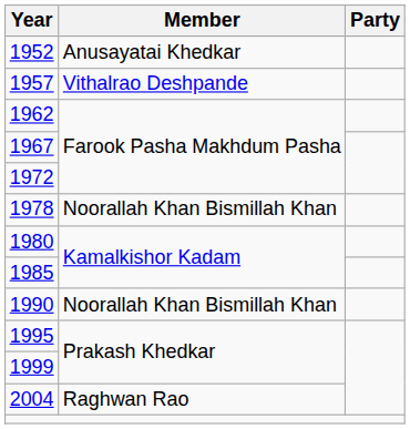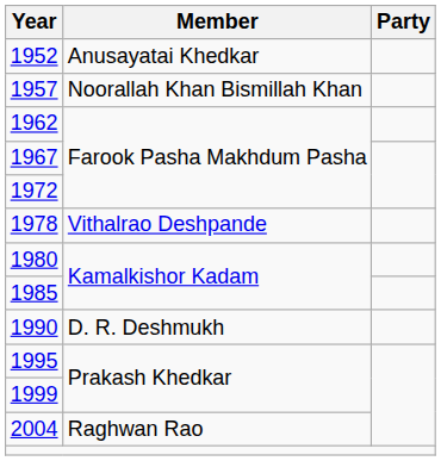1957 | Member: Vithalrao Deshpande -> Noorallah Khan Bismillah Khan
1978 | Member: Noorallah Khan Bismillah Khan -> Vithalrao Deshpande
1990 | Member: Noorallah Khan Bismillah Khan -> D. R. Deshmukh
